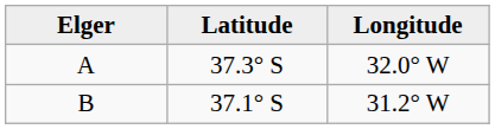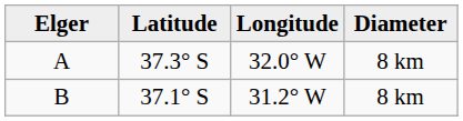+ column: Diameter | 8 km | 8 km
